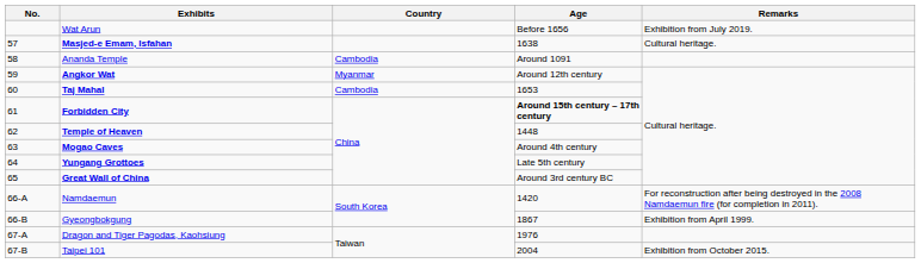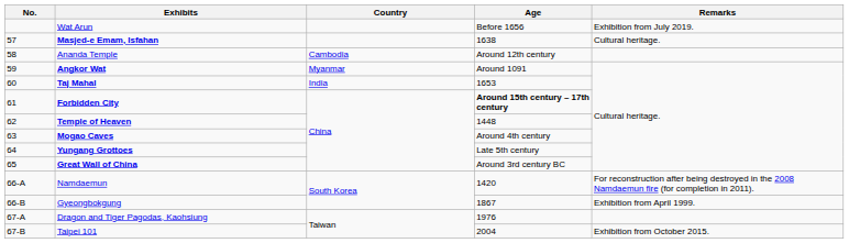Ananda Temple | Age: Around 1091 -> Around 12th century
Angkor Wat | Age: Around 12th century -> Around 1091
Taj Mahal | Country: Cambodia -> India
